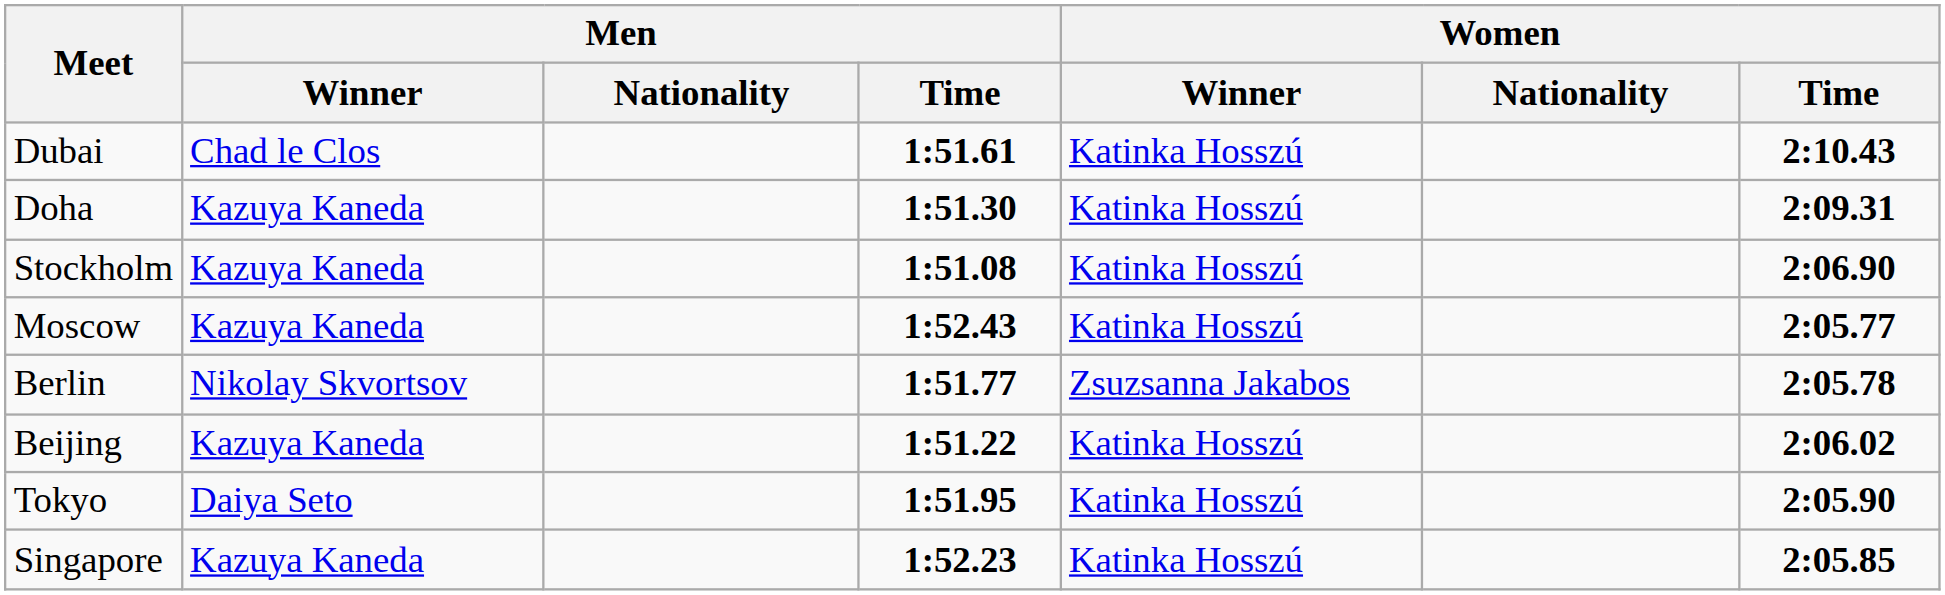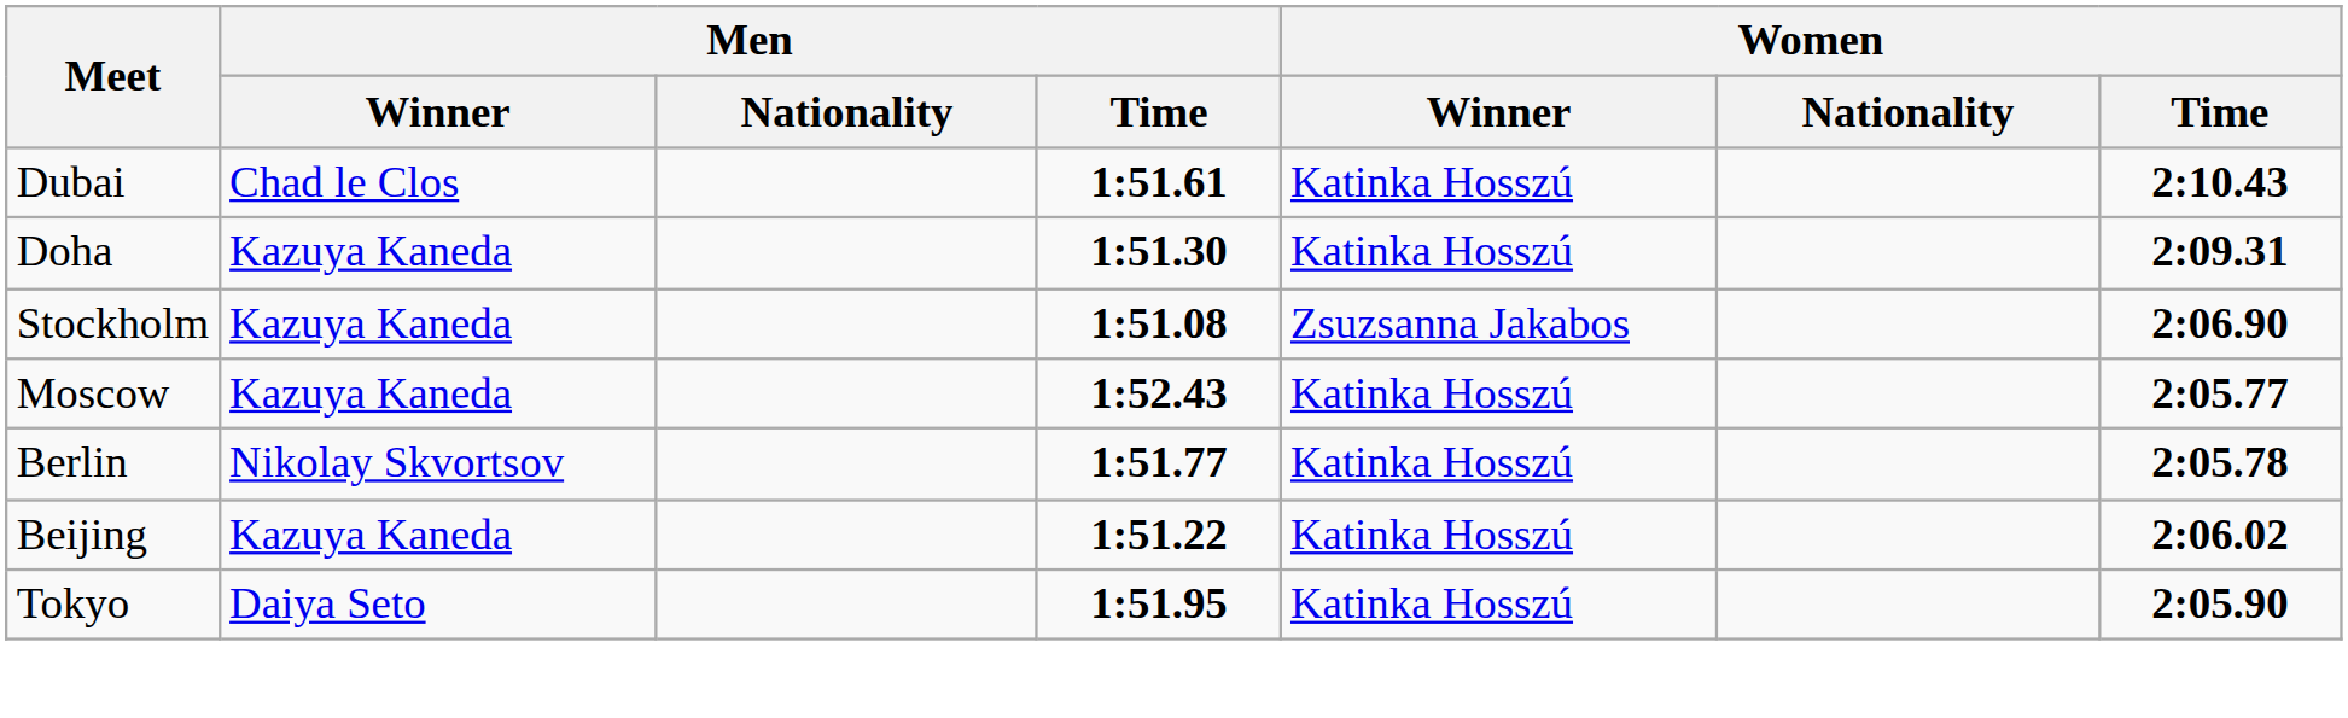Stockholm | Women / Winner: Katinka Hosszú -> Zsuzsanna Jakabos
Berlin | Women / Winner: Zsuzsanna Jakabos -> Katinka Hosszú
- row: Singapore | Kazuya Kaneda | 1:52.23 | Katinka Hosszú | 2:05.85
